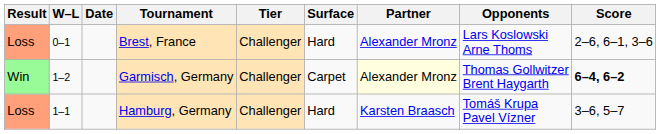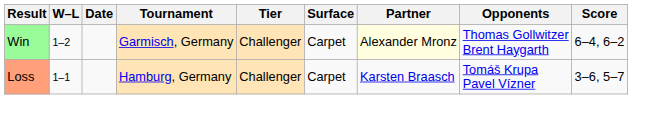- row: Loss | 0–1 | Brest, France | Challenger | Hard | Alexander Mronz | Lars Koslowski Arne Thoms | 2–6, 6–1, 3–6
Garmisch, Germany | Score: bold -> normal
Hamburg, Germany | Surface: Hard -> Carpet
